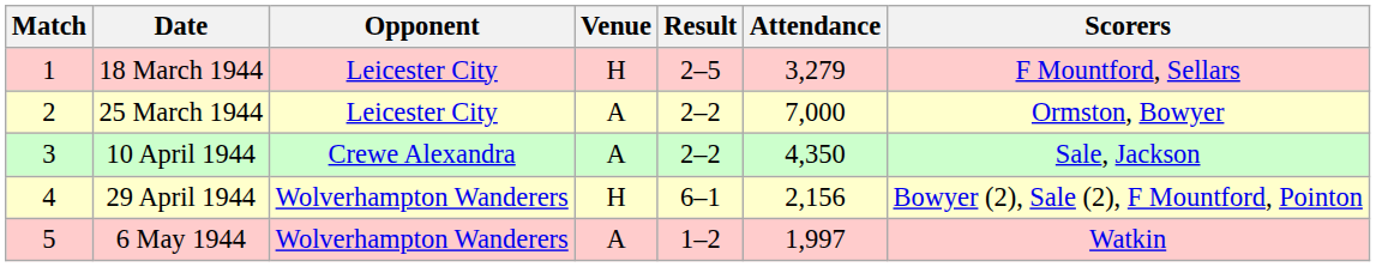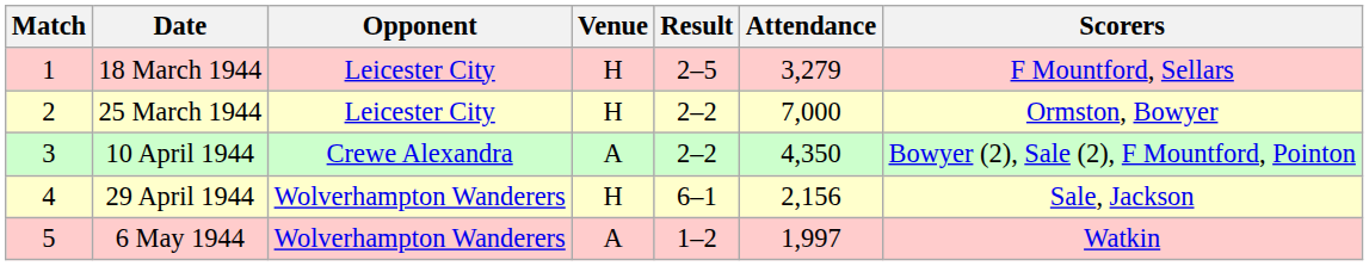25 March 1944 | Venue: A -> H
10 April 1944 | Scorers: Sale, Jackson -> Bowyer (2), Sale (2), F Mountford, Pointon
29 April 1944 | Scorers: Bowyer (2), Sale (2), F Mountford, Pointon -> Sale, Jackson
